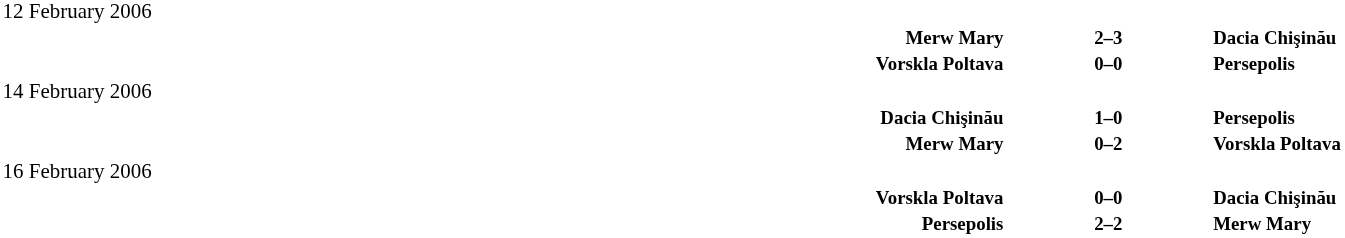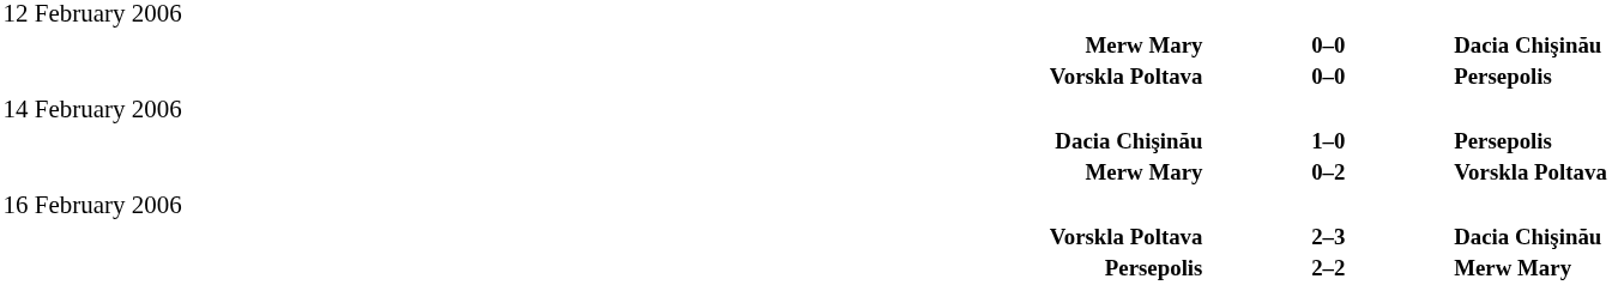Merw Mary / Dacia Chişinău | column 2: 2–3 -> 0–0
Vorskla Poltava / Dacia Chişinău | column 2: 0–0 -> 2–3
